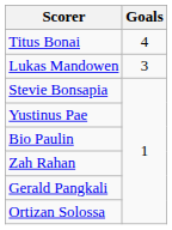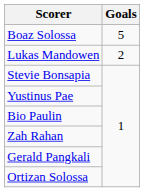+ row: Boaz Solossa | 5
- row: Titus Bonai | 4
Lukas Mandowen | Goals: 3 -> 2
